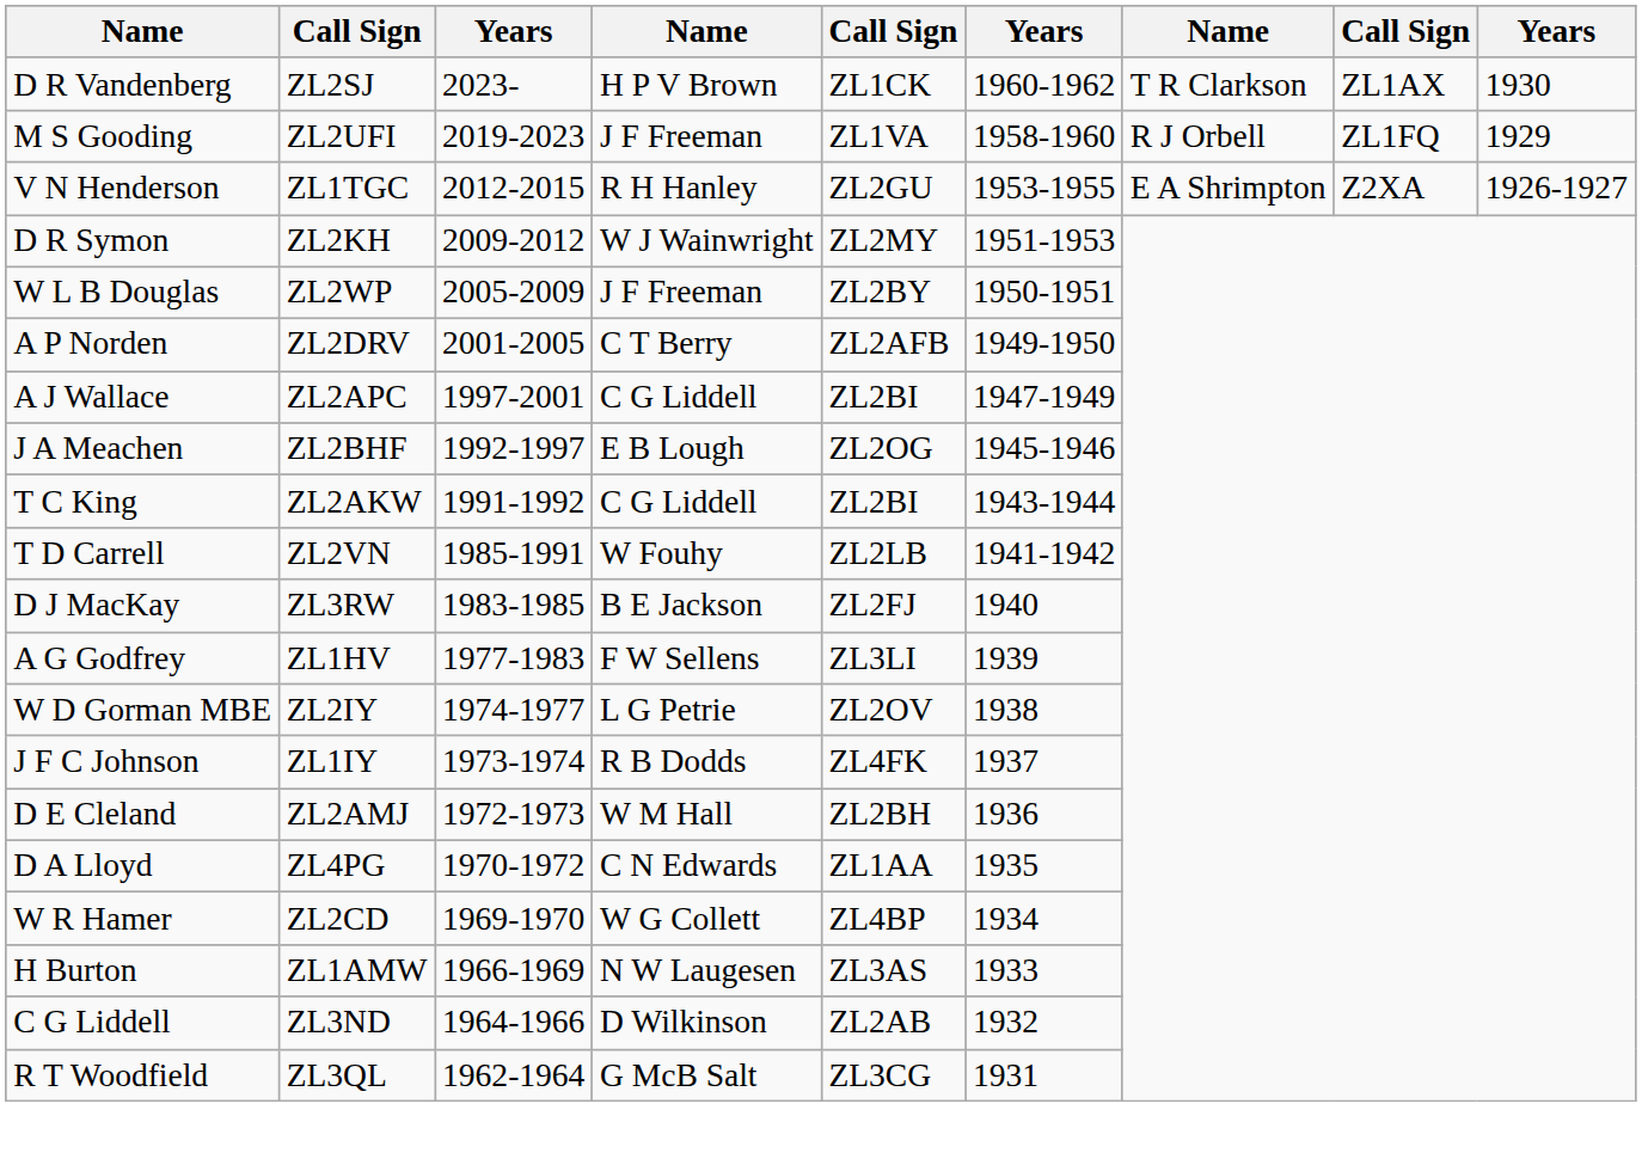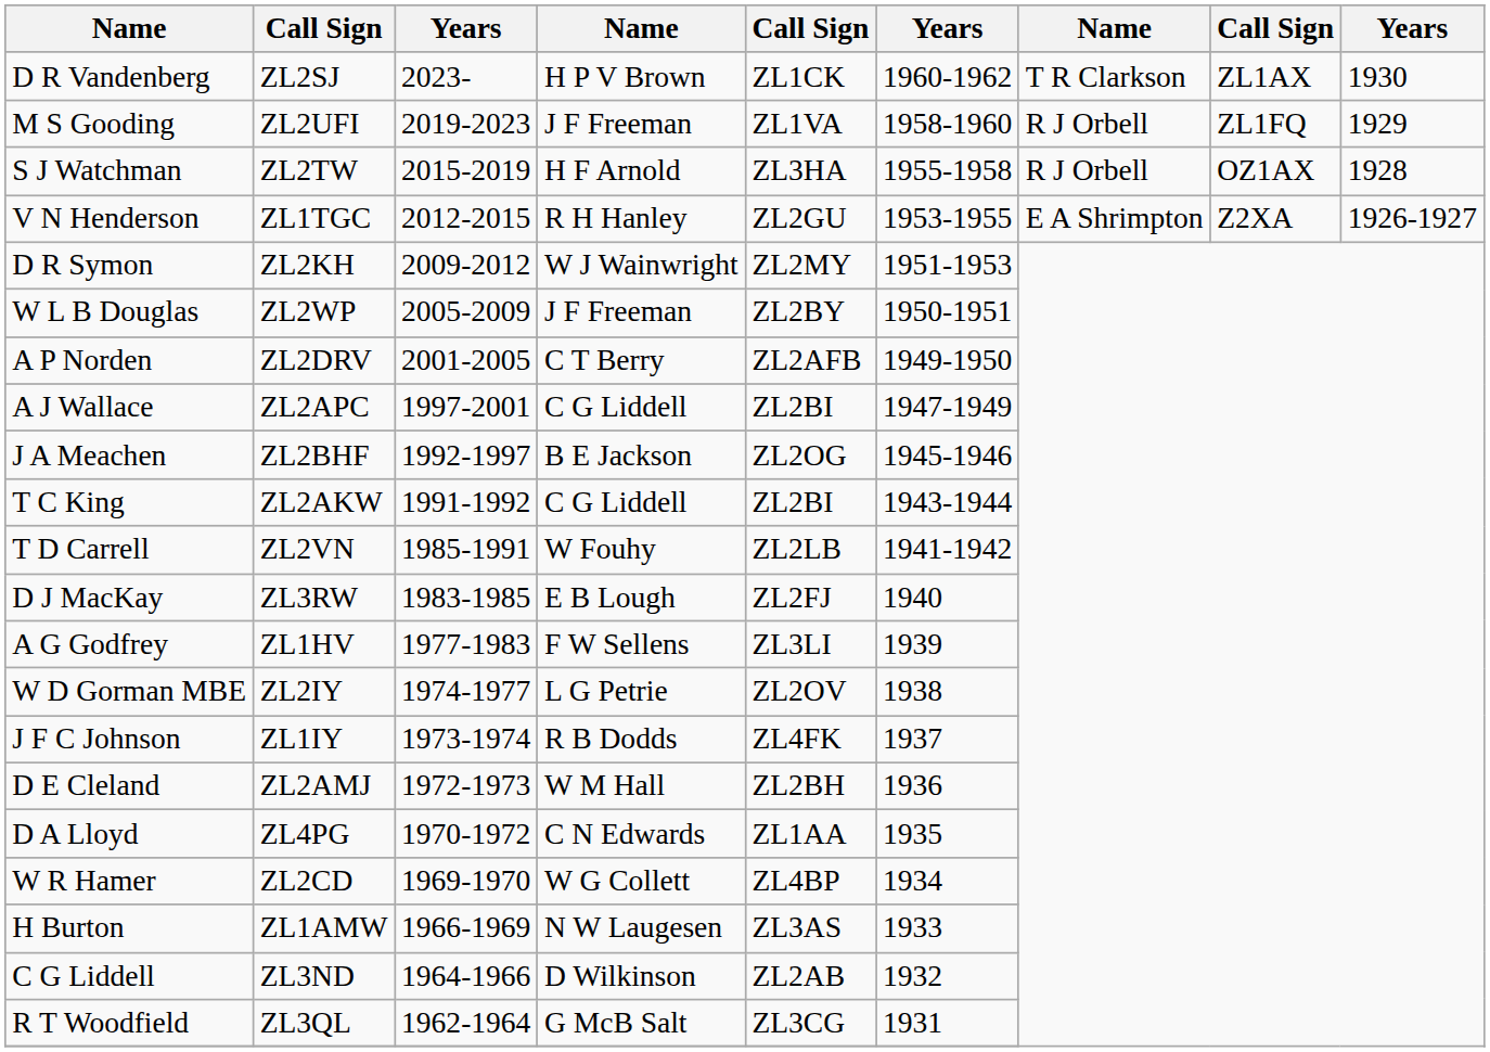+ row: S J Watchman | ZL2TW | 2015-2019 | H F Arnold | ZL3HA | 1955-1958 | R J Orbell | OZ1AX | 1928
J A Meachen | column 4: E B Lough -> B E Jackson
D J MacKay | column 4: B E Jackson -> E B Lough
